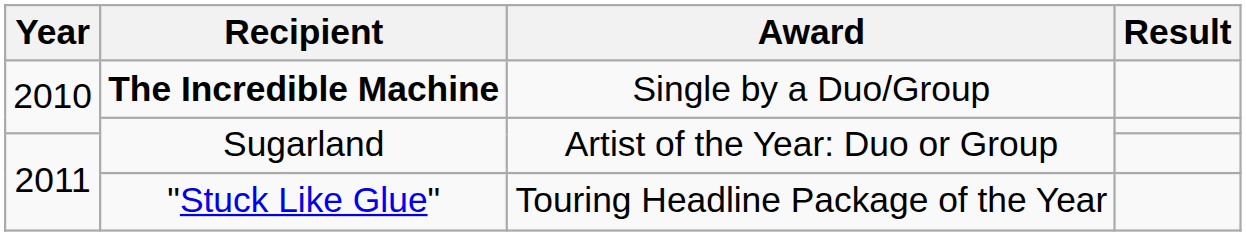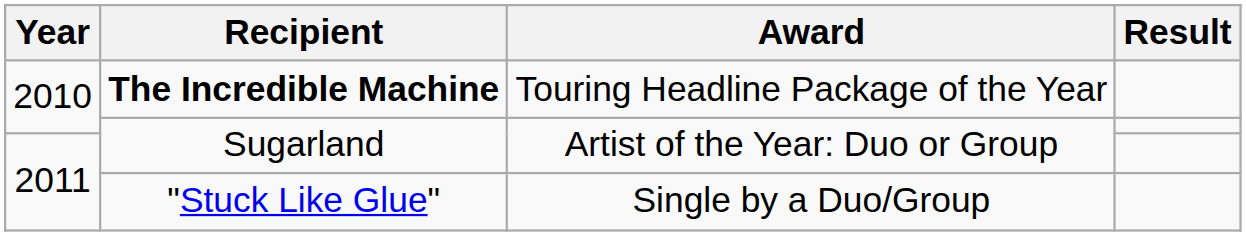The Incredible Machine | Award: Single by a Duo/Group -> Touring Headline Package of the Year
"Stuck Like Glue" | Award: Touring Headline Package of the Year -> Single by a Duo/Group
